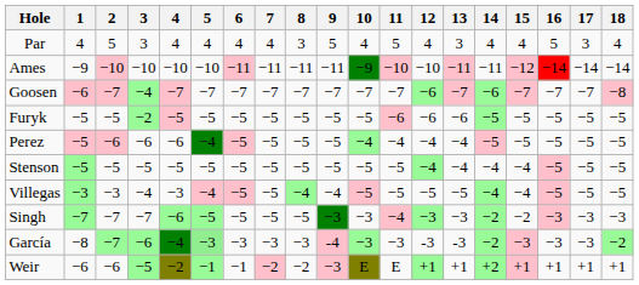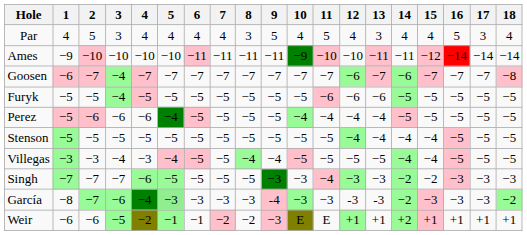Furyk | 3: −2 -> −4
